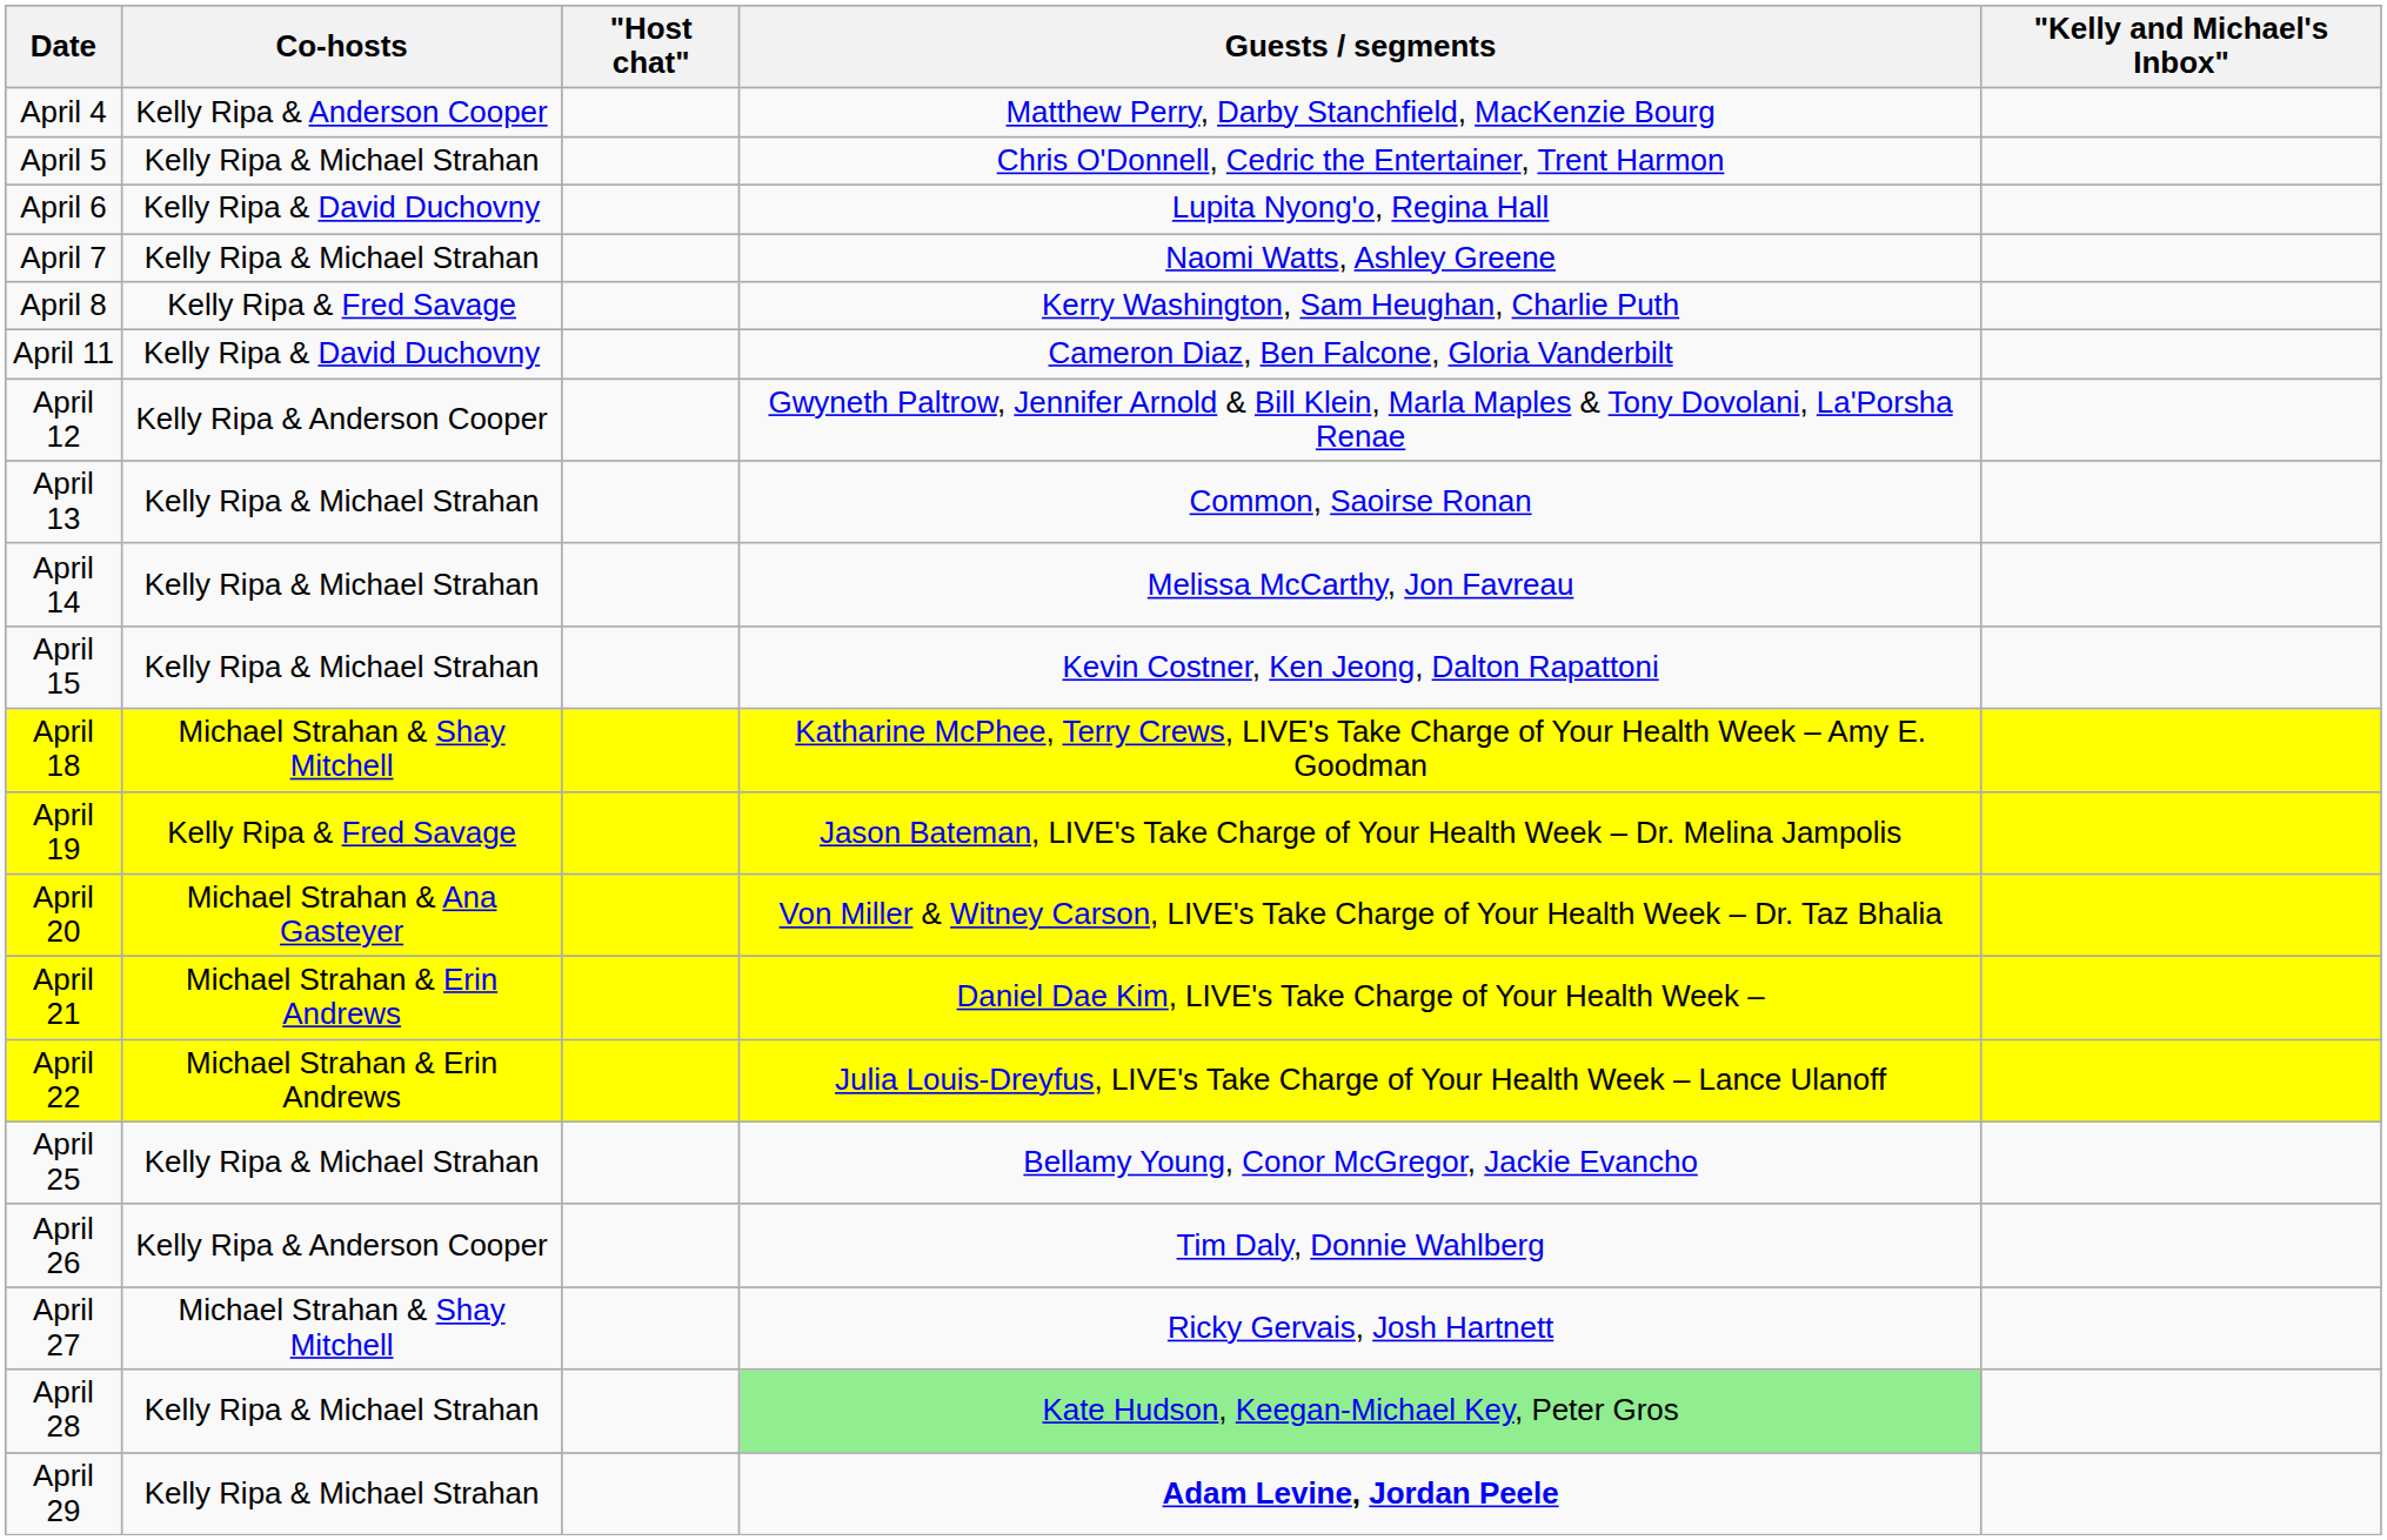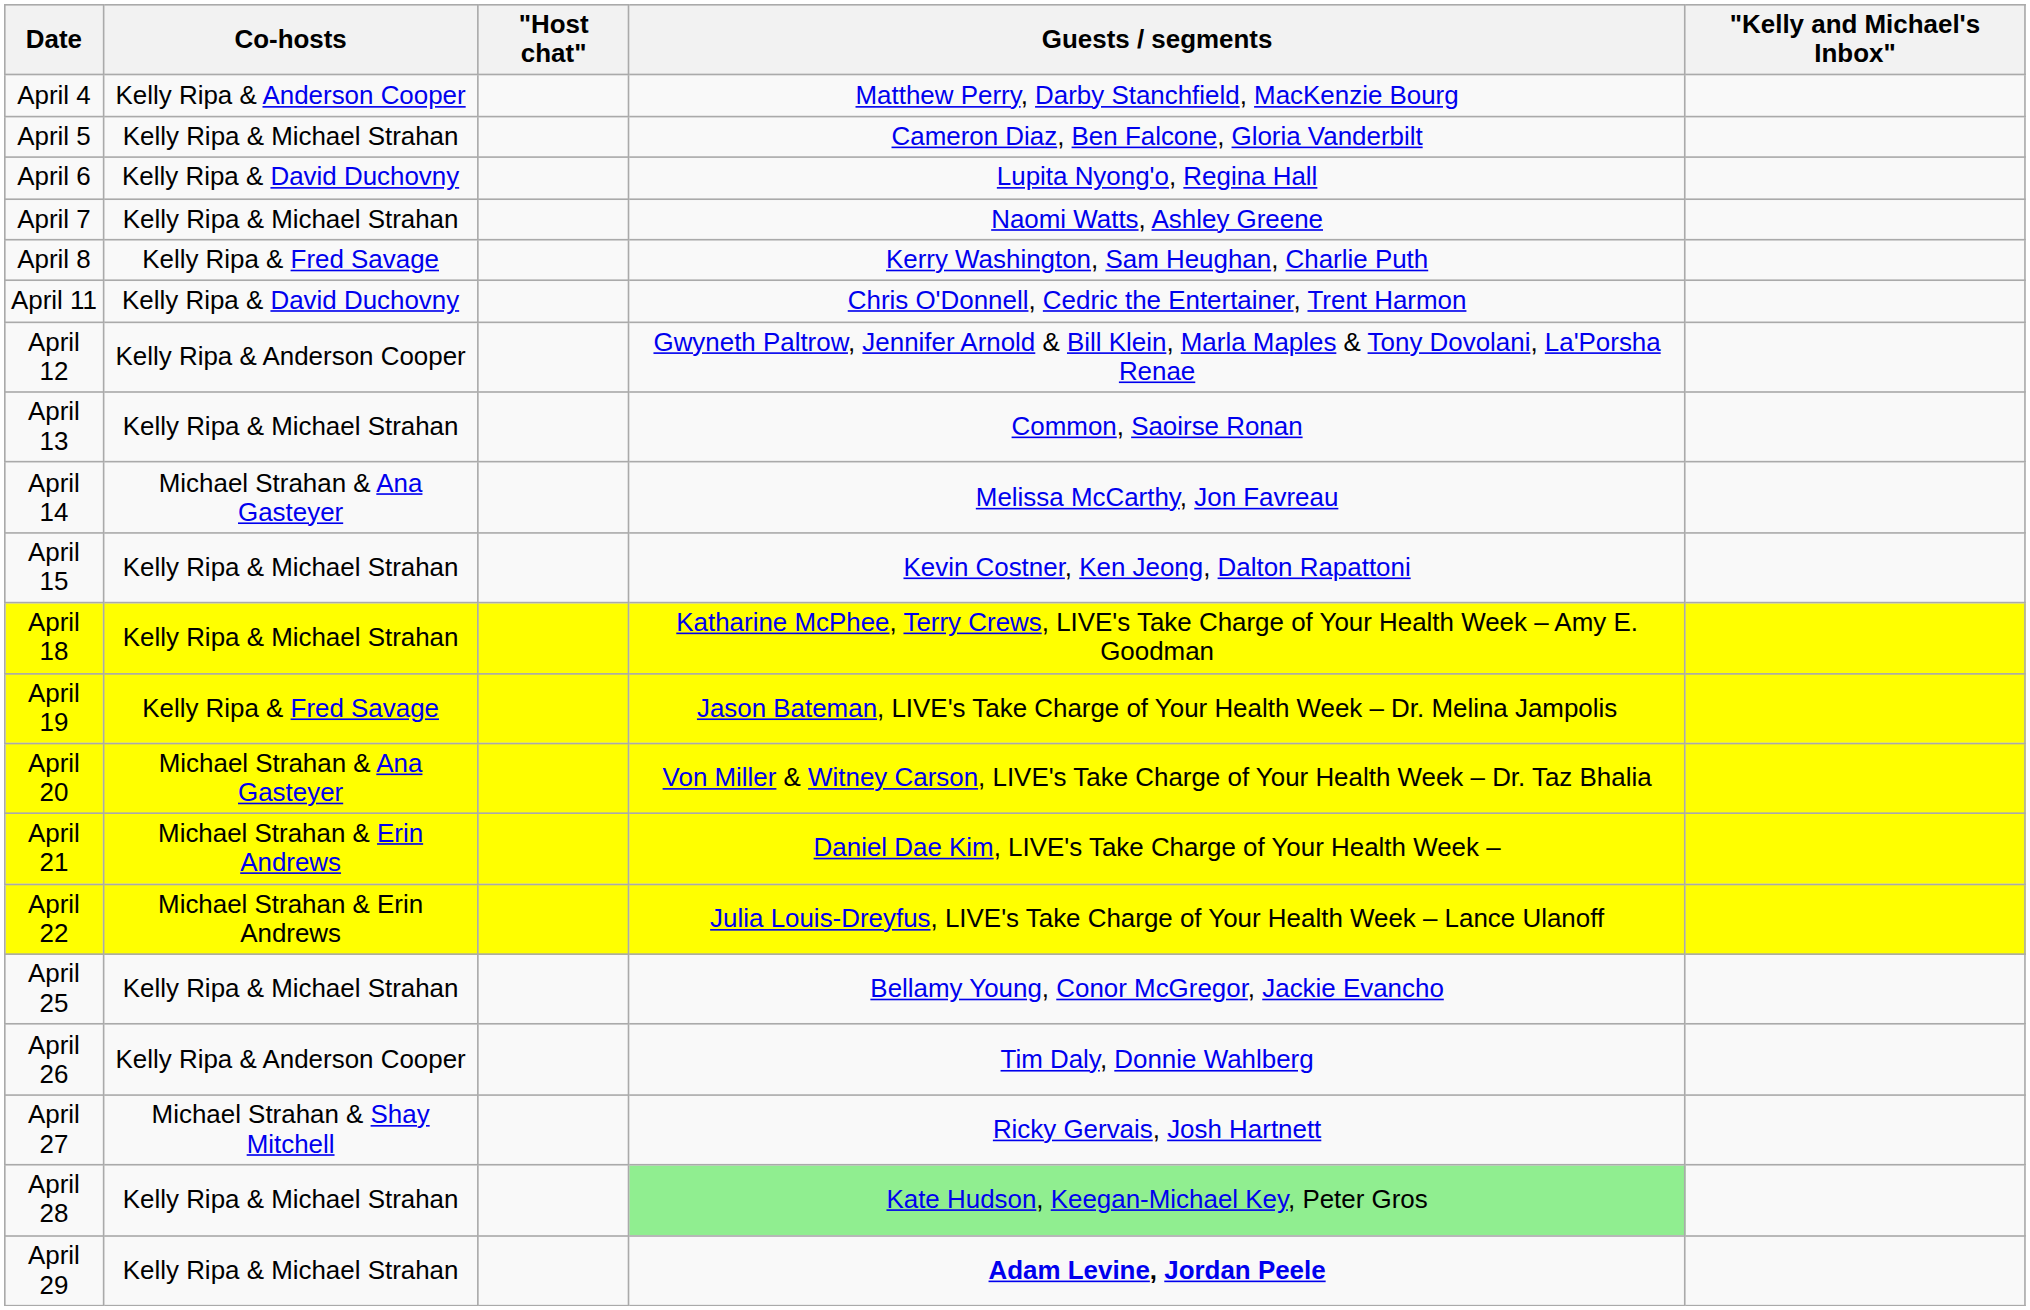April 5 | Guests / segments: Chris O'Donnell, Cedric the Entertainer, Trent Harmon -> Cameron Diaz, Ben Falcone, Gloria Vanderbilt
April 11 | Guests / segments: Cameron Diaz, Ben Falcone, Gloria Vanderbilt -> Chris O'Donnell, Cedric the Entertainer, Trent Harmon
April 14 | Co-hosts: Kelly Ripa & Michael Strahan -> Michael Strahan & Ana Gasteyer
April 18 | Co-hosts: Michael Strahan & Shay Mitchell -> Kelly Ripa & Michael Strahan
